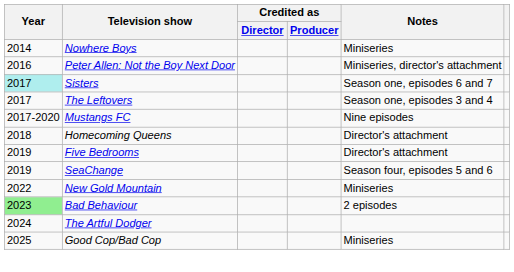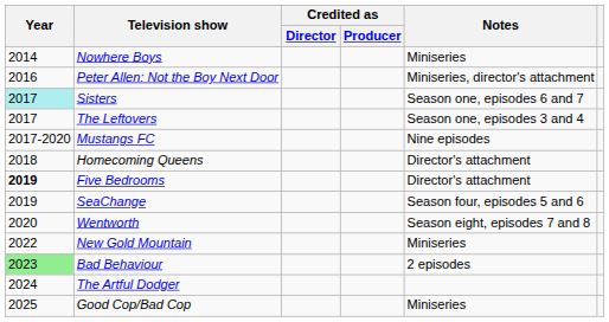Five Bedrooms | Year: normal -> bold
+ row: 2020 | Wentworth | Season eight, episodes 7 and 8
